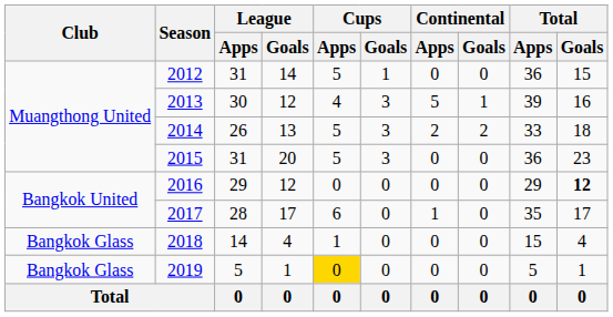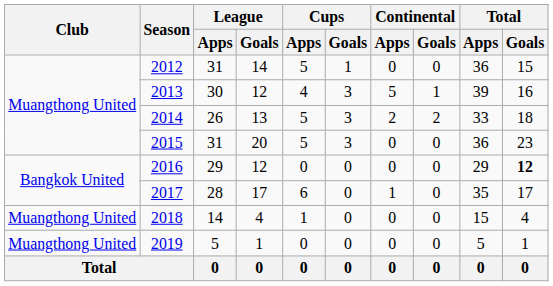2018 | Club: Bangkok Glass -> Muangthong United
2019 | Club: Bangkok Glass -> Muangthong United
2019 | Cups / Apps: gold background -> no background
